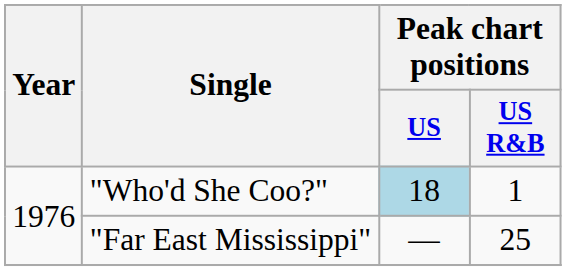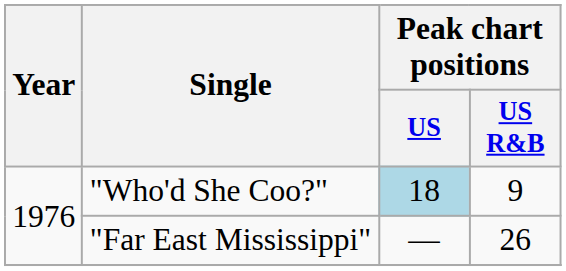"Who'd She Coo?" | Peak chart positions / US R&B: 1 -> 9
"Far East Mississippi" | Peak chart positions / US R&B: 25 -> 26
